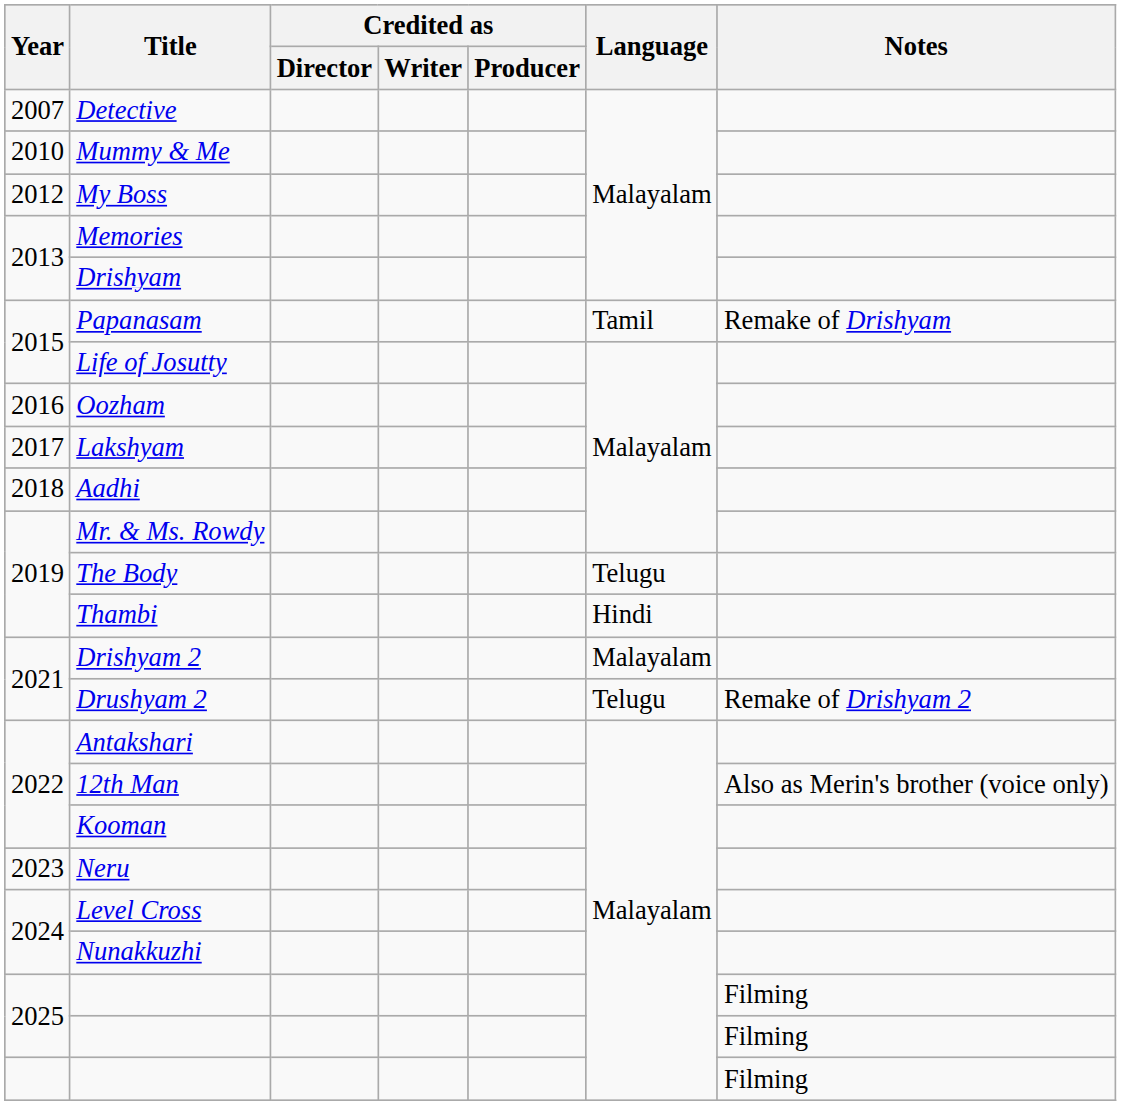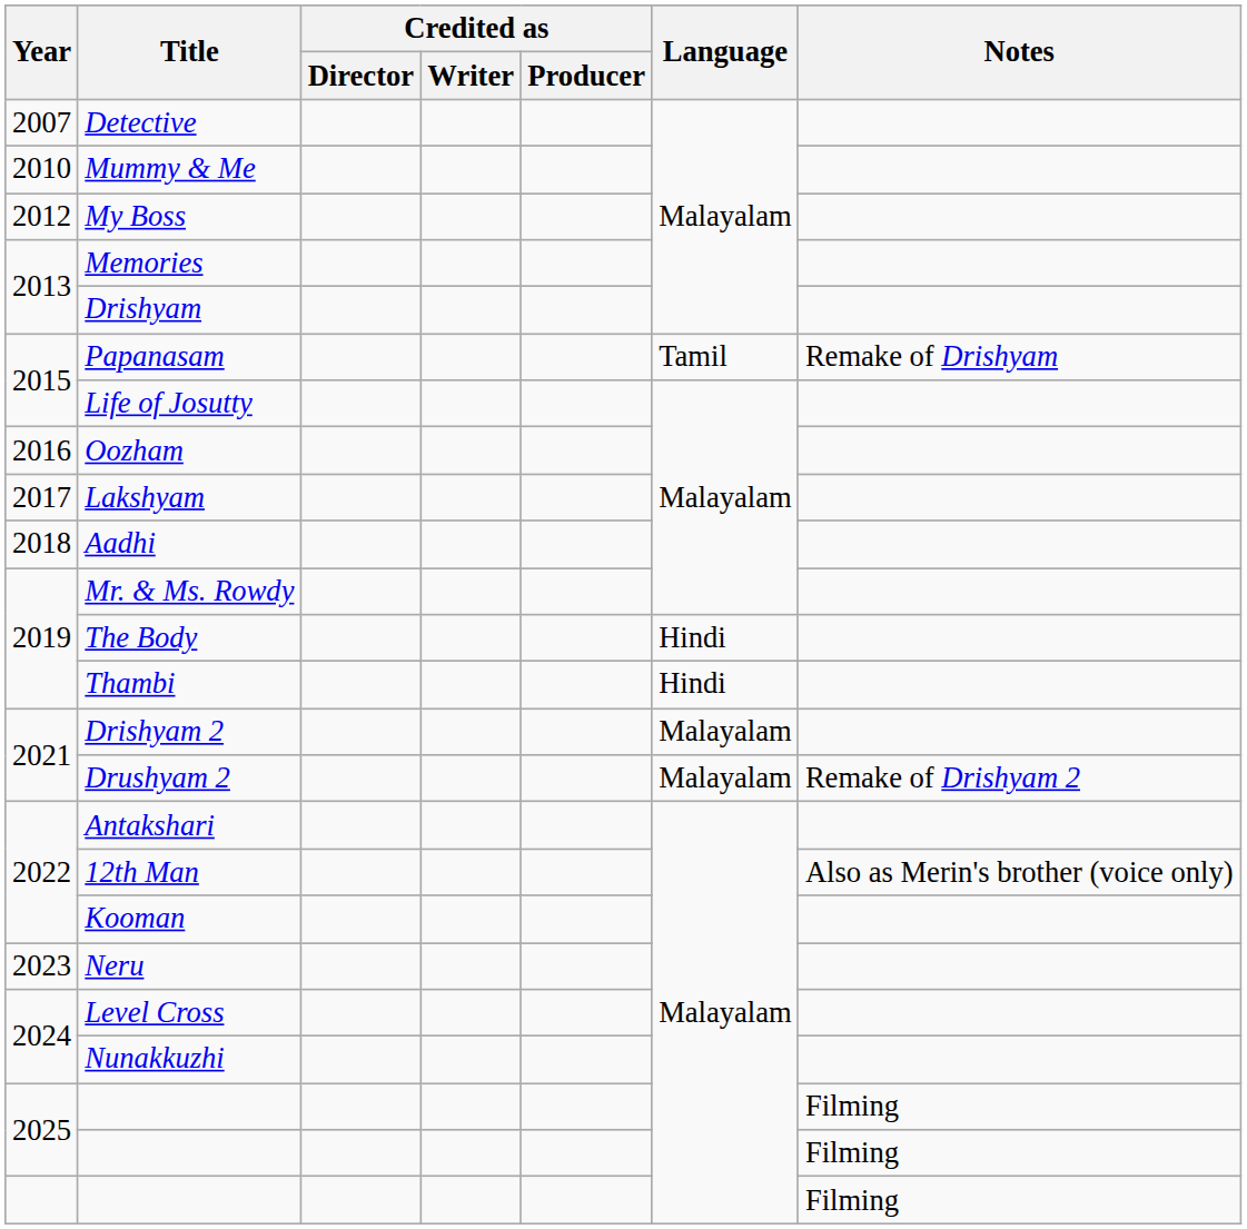The Body | Language: Telugu -> Hindi
Drushyam 2 | Language: Telugu -> Malayalam
